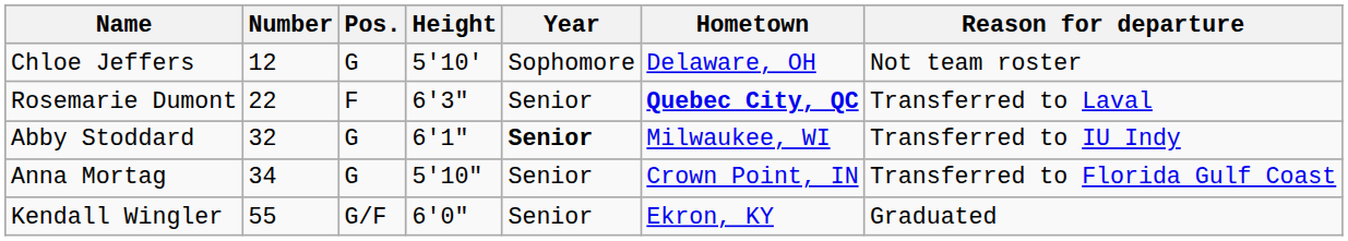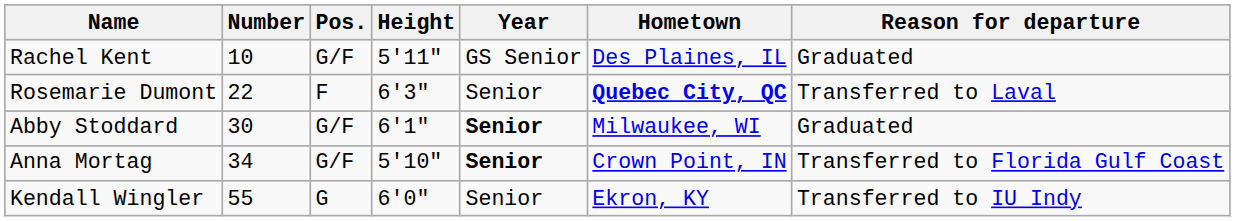+ row: Rachel Kent | 10 | G/F | 5'11" | GS Senior | Des Plaines, IL | Graduated
- row: Chloe Jeffers | 12 | G | 5'10' | Sophomore | Delaware, OH | Not team roster
Abby Stoddard | Number: 32 -> 30
Abby Stoddard | Pos.: G -> G/F
Abby Stoddard | Reason for departure: Transferred to IU Indy -> Graduated
Anna Mortag | Pos.: G -> G/F
Anna Mortag | Year: normal -> bold
Kendall Wingler | Pos.: G/F -> G
Kendall Wingler | Reason for departure: Graduated -> Transferred to IU Indy
